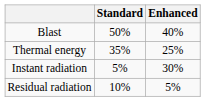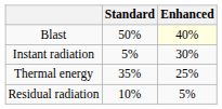Blast | Enhanced: no background -> lightyellow background
rows swapped: Thermal energy <-> Instant radiation
